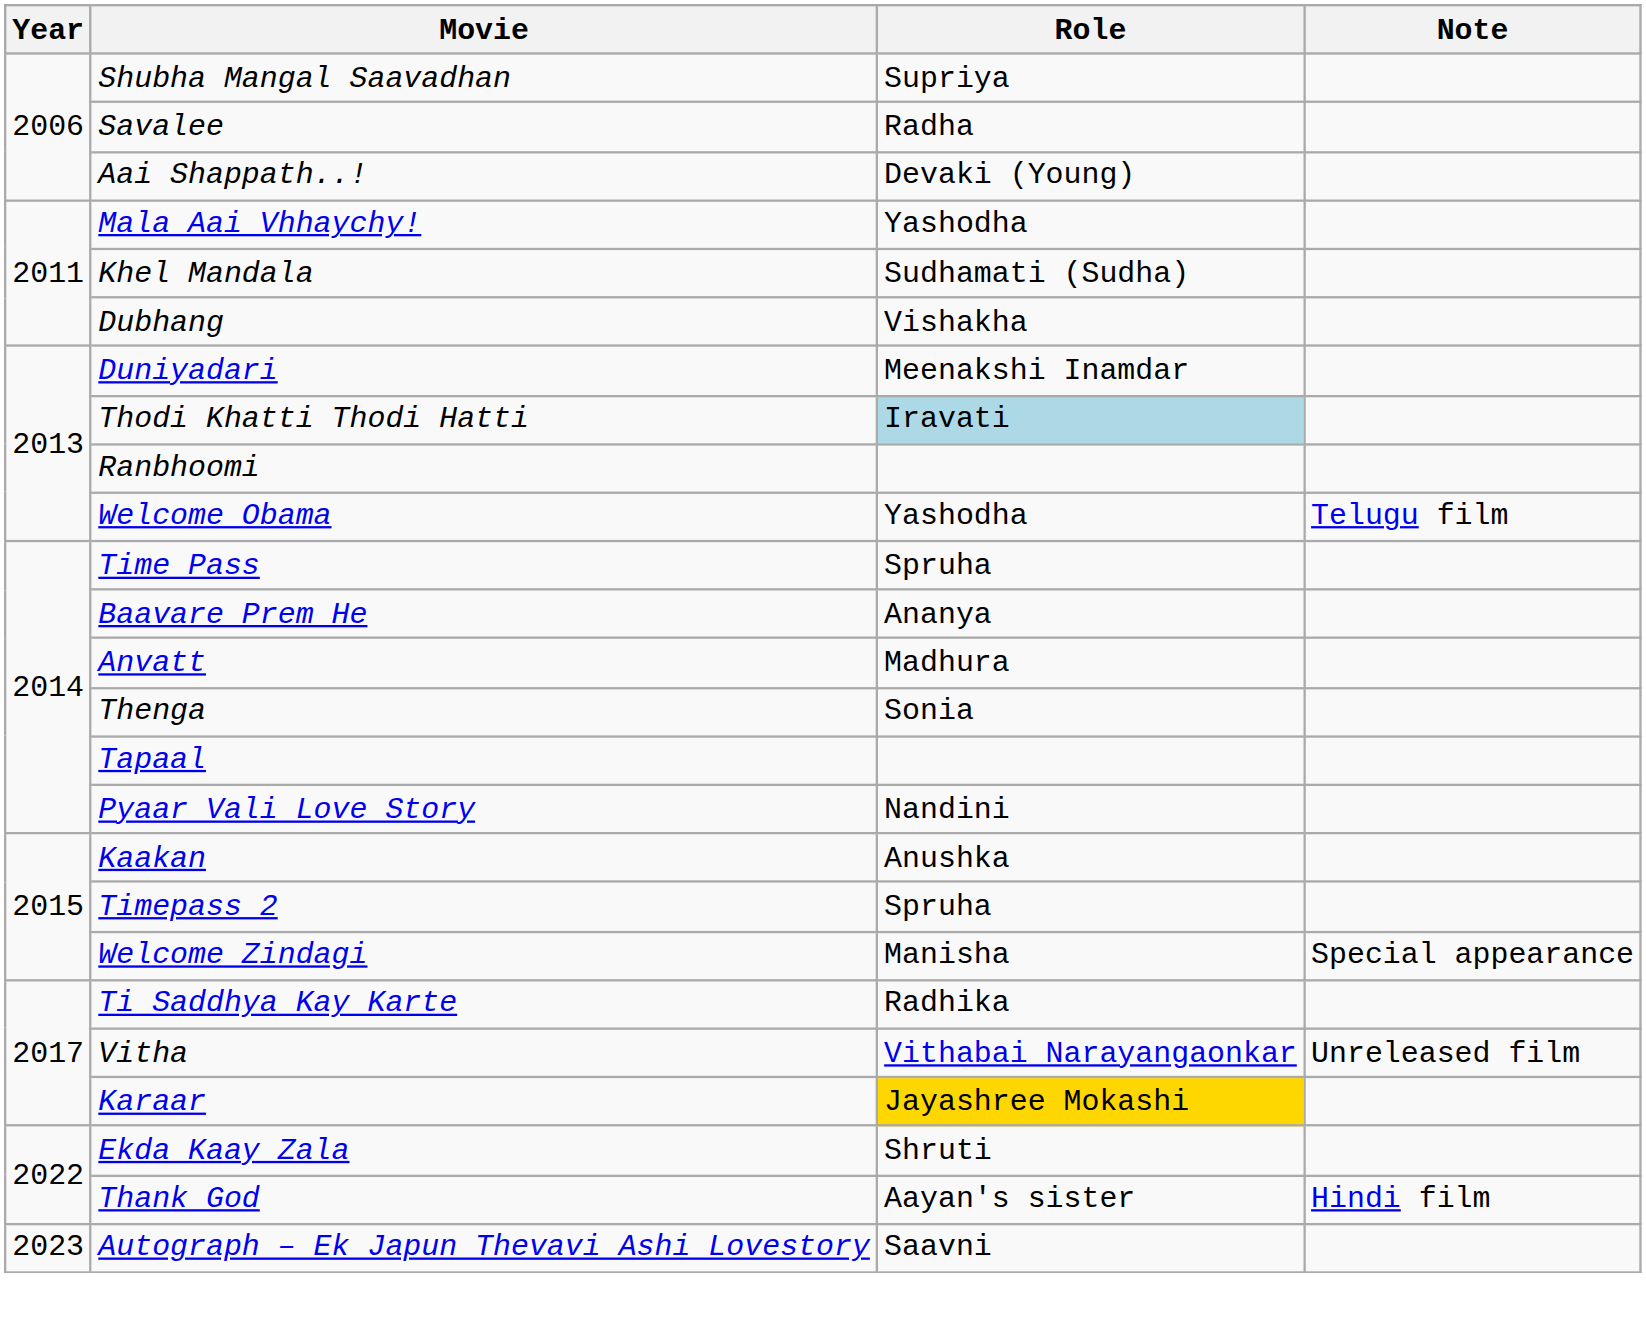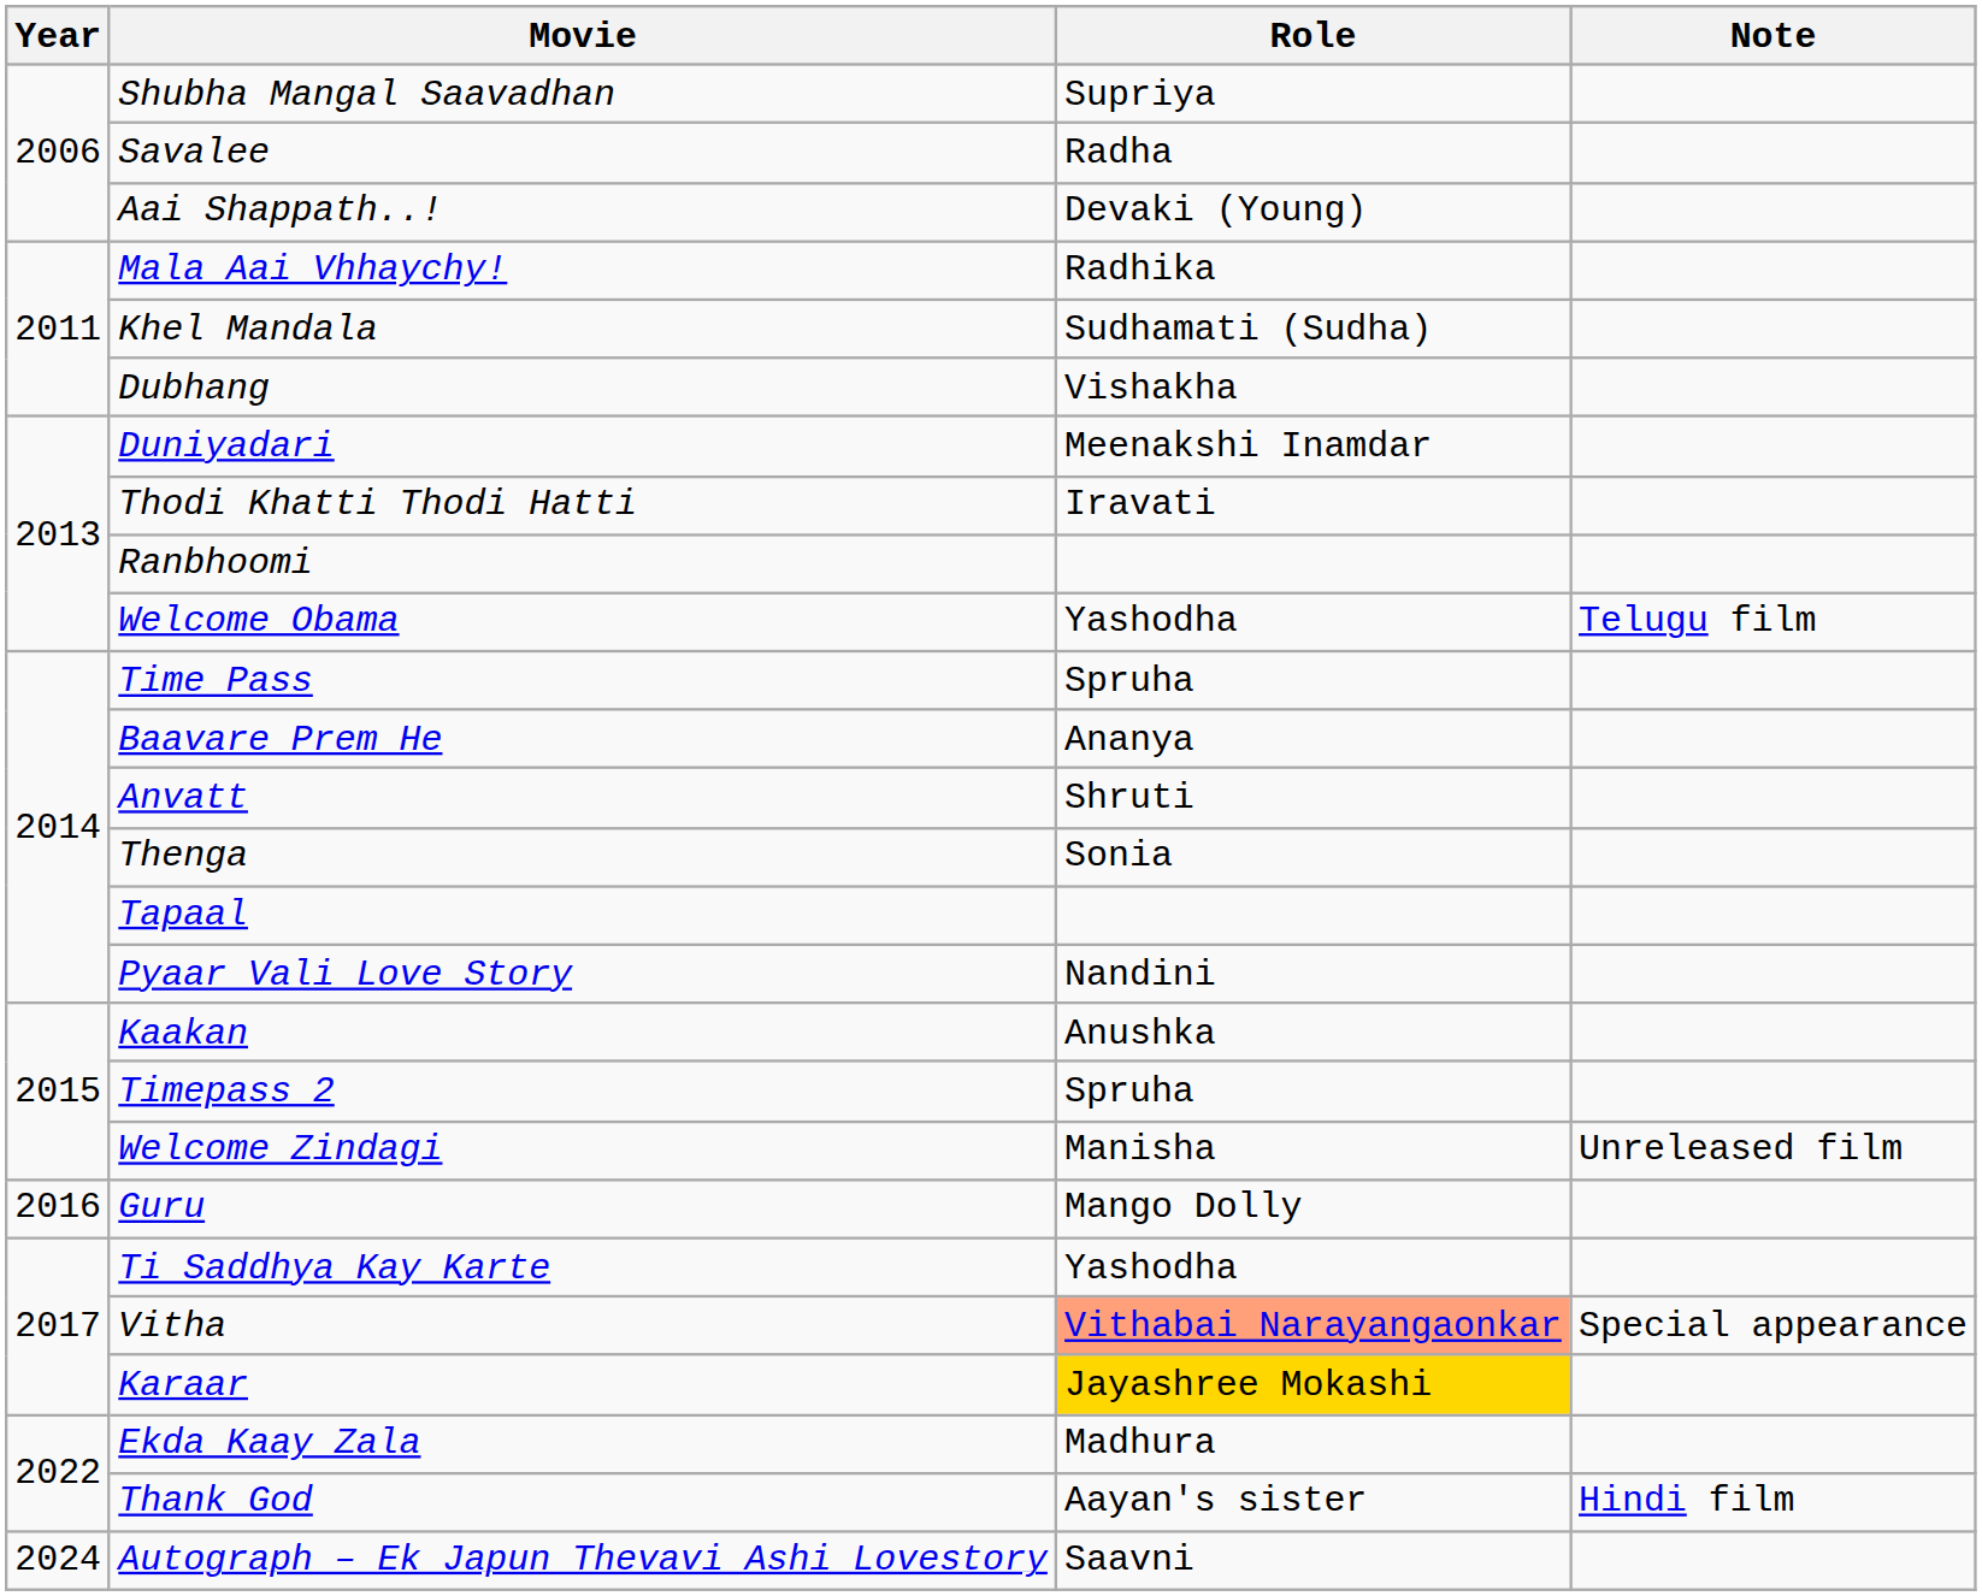Mala Aai Vhhaychy! | Role: Yashodha -> Radhika
Thodi Khatti Thodi Hatti | Role: lightblue background -> no background
Anvatt | Role: Madhura -> Shruti
Welcome Zindagi | Note: Special appearance -> Unreleased film
+ row: 2016 | Guru | Mango Dolly
Ti Saddhya Kay Karte | Role: Radhika -> Yashodha
Vitha | Role: no background -> lightsalmon background
Vitha | Note: Unreleased film -> Special appearance
Ekda Kaay Zala | Role: Shruti -> Madhura
Autograph – Ek Japun Thevavi Ashi Lovestory | Year: 2023 -> 2024
